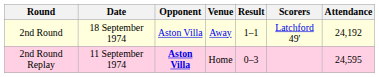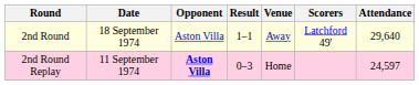columns swapped: Venue <-> Result
2nd Round | Attendance: 24,192 -> 29,640
2nd Round Replay | Attendance: 24,595 -> 24,597
